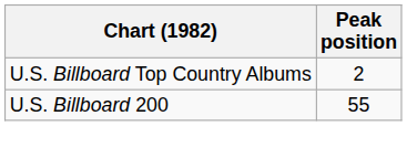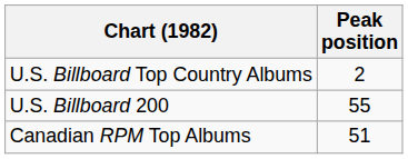+ row: Canadian RPM Top Albums | 51
